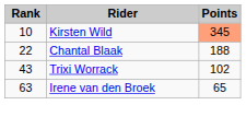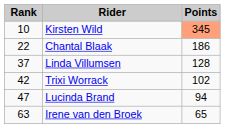Chantal Blaak | Points: 188 -> 186
+ row: 37 | Linda Villumsen | 128
Trixi Worrack | Rank: 43 -> 42
+ row: 47 | Lucinda Brand | 94
